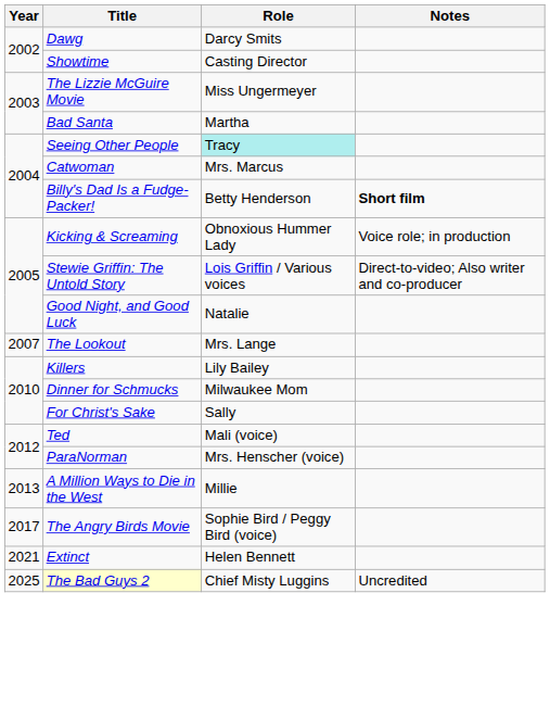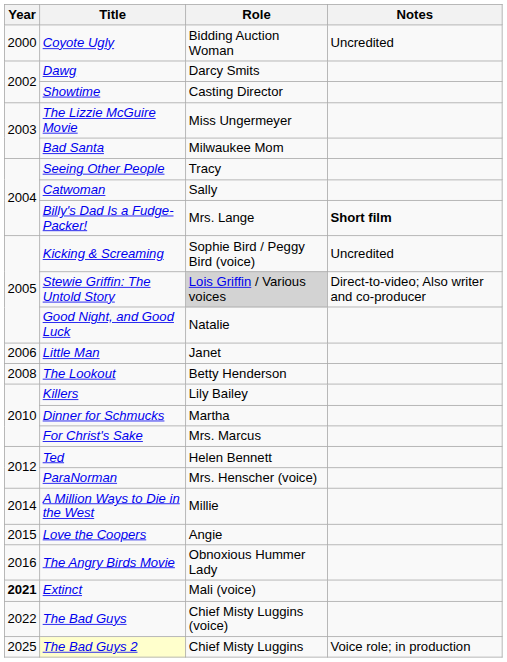+ row: 2000 | Coyote Ugly | Bidding Auction Woman | Uncredited
Bad Santa | Role: Martha -> Milwaukee Mom
Seeing Other People | Role: paleturquoise background -> no background
Catwoman | Role: Mrs. Marcus -> Sally
Billy's Dad Is a Fudge-Packer! | Role: Betty Henderson -> Mrs. Lange
Kicking & Screaming | Role: Obnoxious Hummer Lady -> Sophie Bird / Peggy Bird (voice)
Kicking & Screaming | Notes: Voice role; in production -> Uncredited
Stewie Griffin: The Untold Story | Role: no background -> lightgrey background
+ row: 2006 | Little Man | Janet
The Lookout | Year: 2007 -> 2008
The Lookout | Role: Mrs. Lange -> Betty Henderson
Dinner for Schmucks | Role: Milwaukee Mom -> Martha
For Christ's Sake | Role: Sally -> Mrs. Marcus
Ted | Role: Mali (voice) -> Helen Bennett
A Million Ways to Die in the West | Year: 2013 -> 2014
+ row: 2015 | Love the Coopers | Angie
The Angry Birds Movie | Year: 2017 -> 2016
The Angry Birds Movie | Role: Sophie Bird / Peggy Bird (voice) -> Obnoxious Hummer Lady
Extinct | Year: normal -> bold
Extinct | Role: Helen Bennett -> Mali (voice)
+ row: 2022 | The Bad Guys | Chief Misty Luggins (voice)
The Bad Guys 2 | Notes: Uncredited -> Voice role; in production
